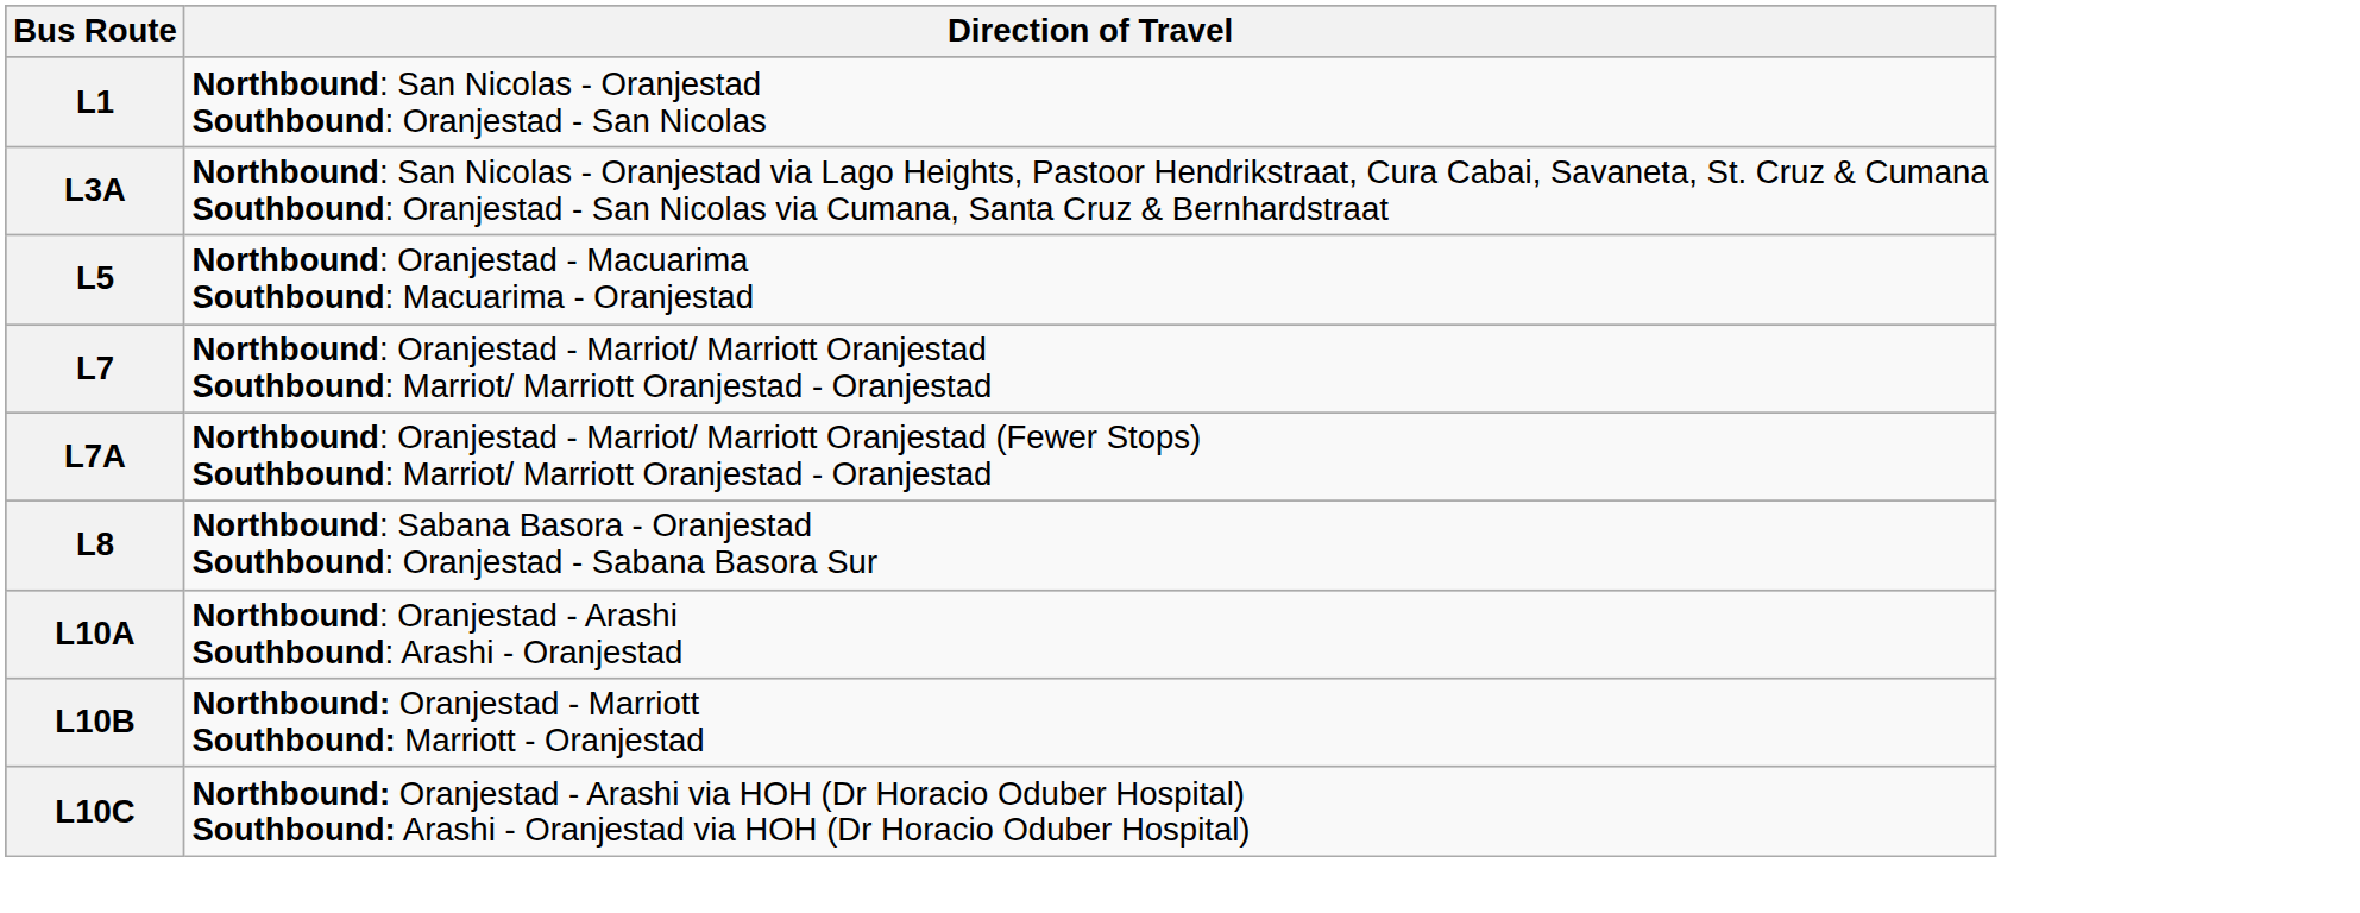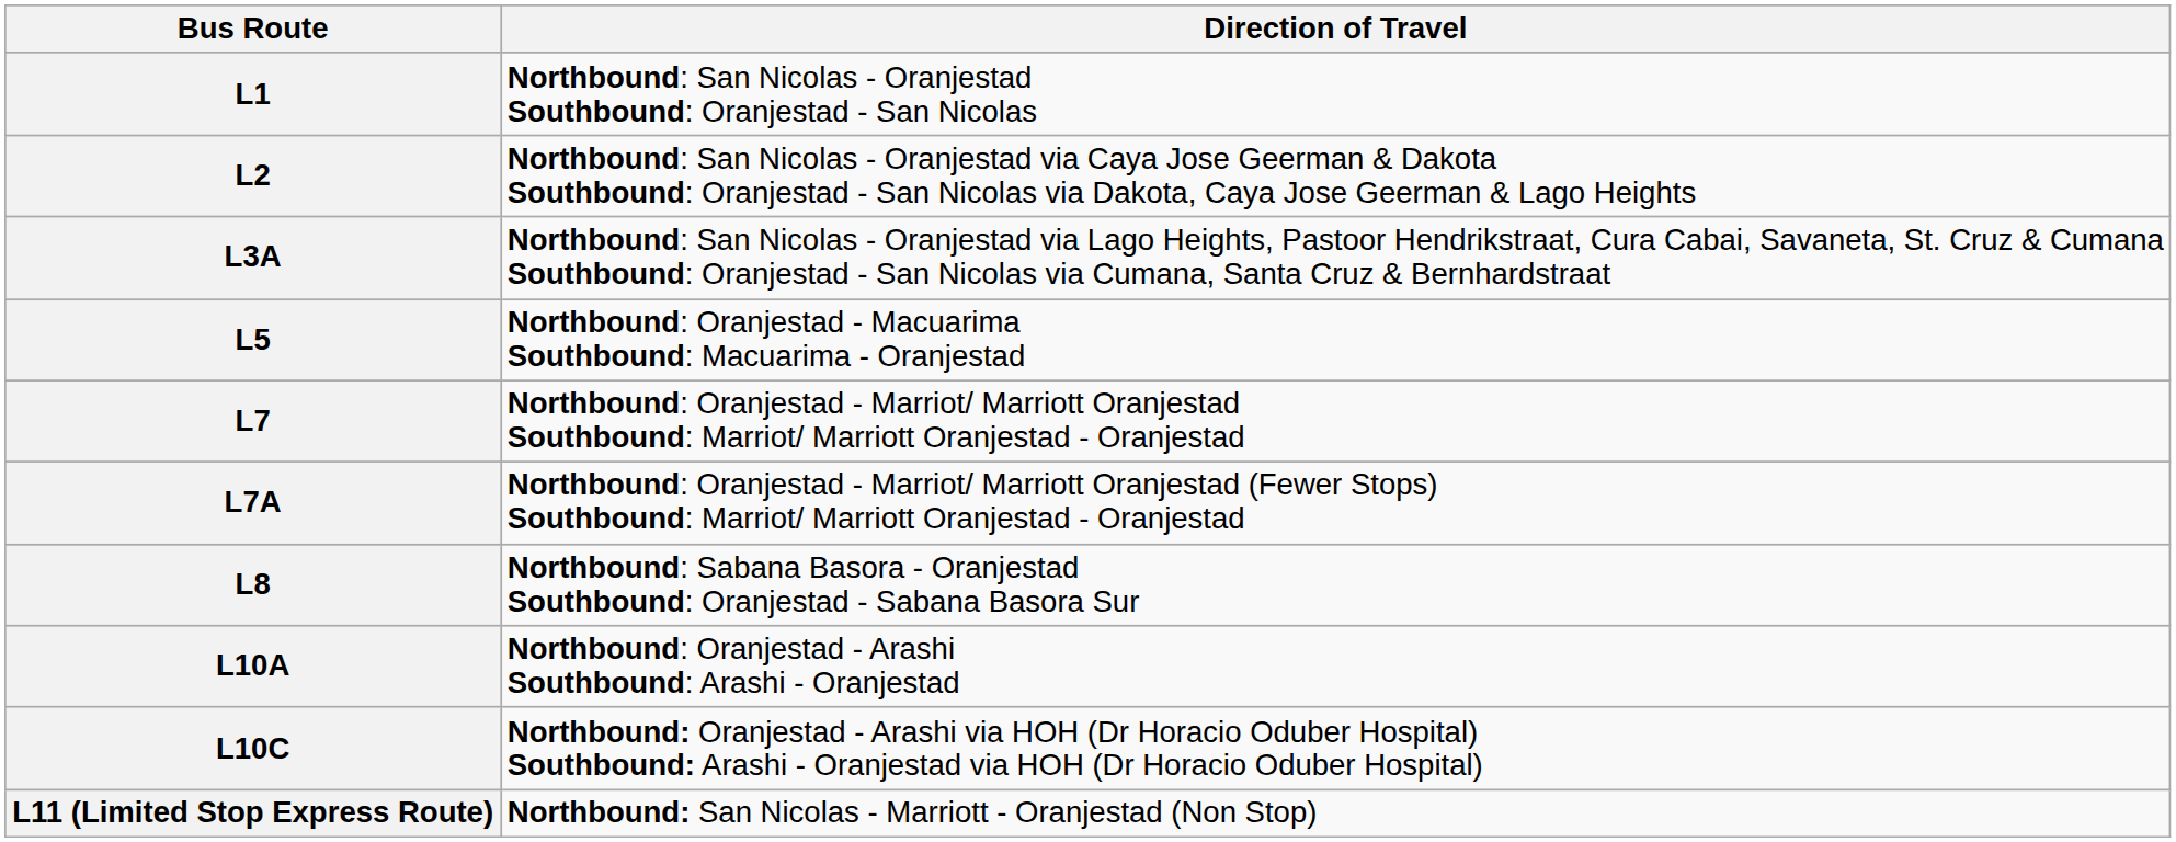+ row: L2 | Northbound: San Nicolas - Oranjestad via Caya Jose Geerman & Dakota Southbound: Oranjestad - San Nicolas via Dakota, Caya Jose Geerman & Lago Heights
- row: L10B | Northbound: Oranjestad - Marriott Southbound: Marriott - Oranjestad
+ row: L11 (Limited Stop Express Route) | Northbound: San Nicolas - Marriott - Oranjestad (Non Stop)
